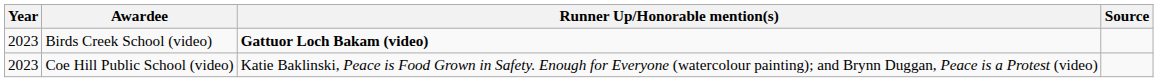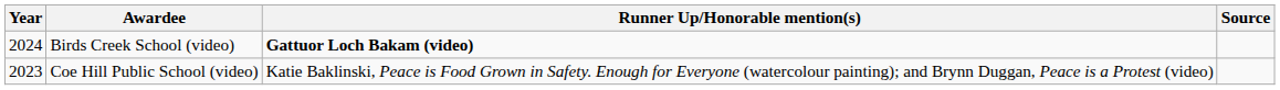Birds Creek School (video) | Year: 2023 -> 2024
